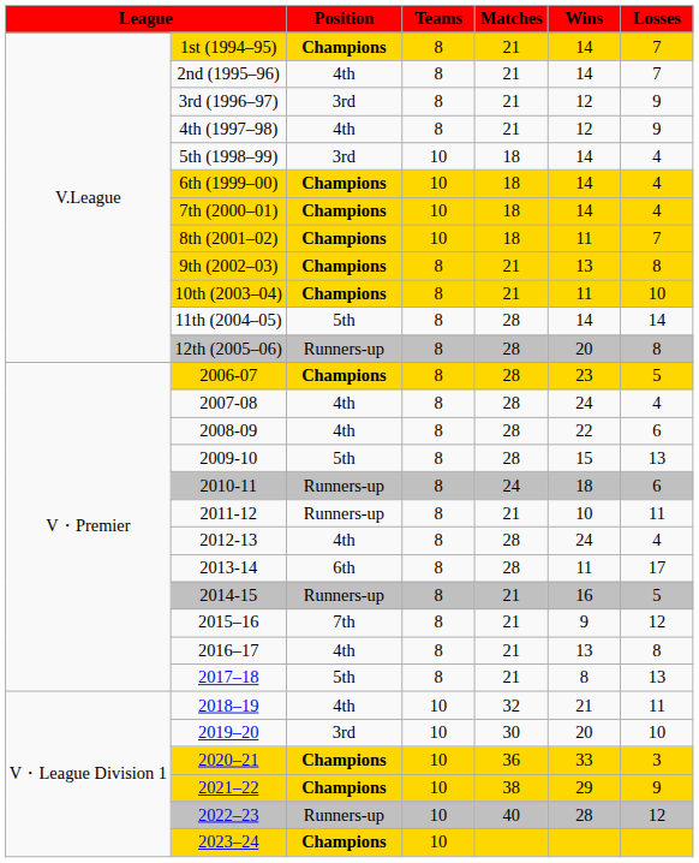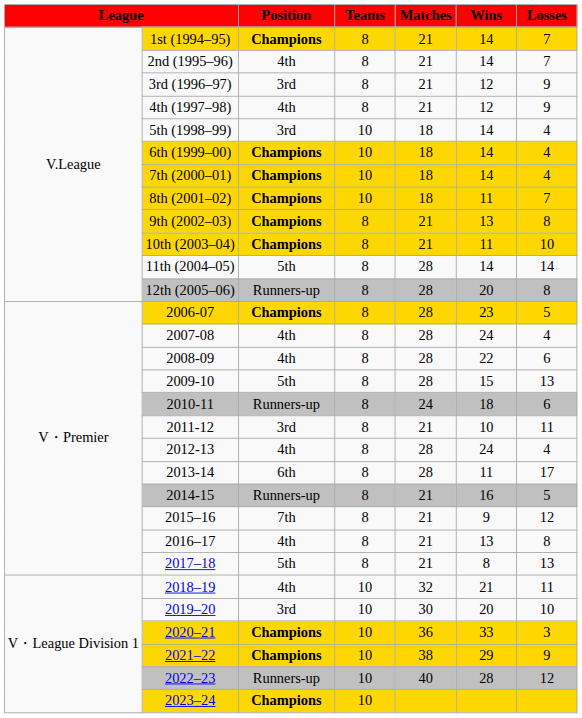2011-12 | Position: Runners-up -> 3rd
